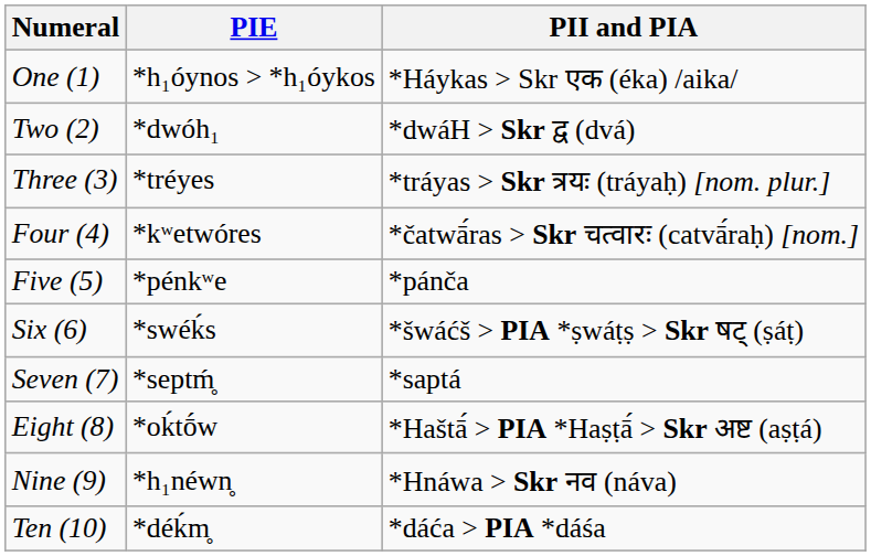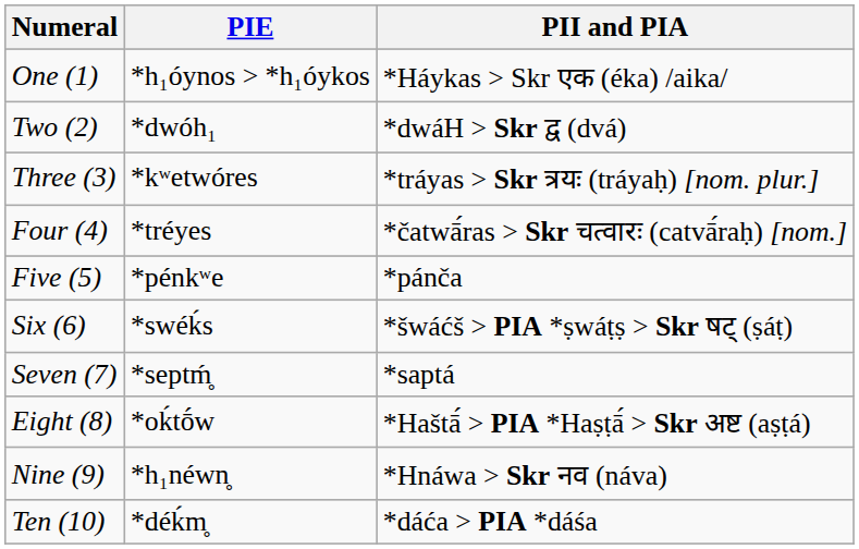Three (3) | PIE: *tréyes -> *kʷetwóres
Four (4) | PIE: *kʷetwóres -> *tréyes
